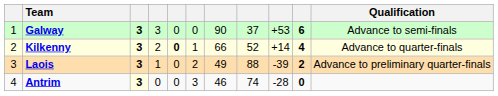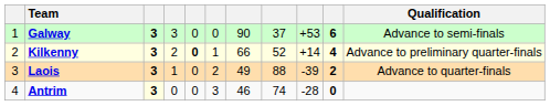Kilkenny | Qualification: Advance to quarter-finals -> Advance to preliminary quarter-finals
Laois | Qualification: Advance to preliminary quarter-finals -> Advance to quarter-finals
